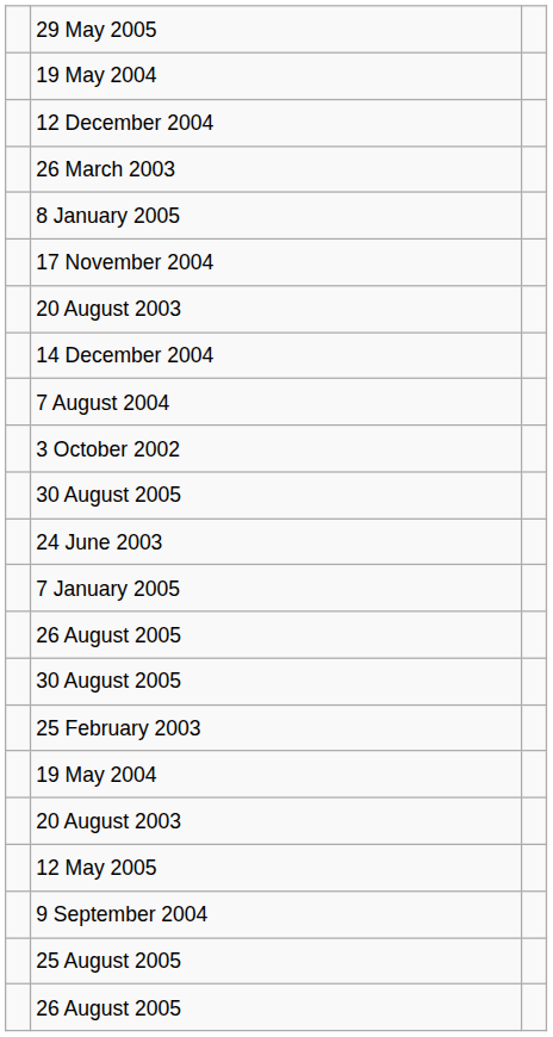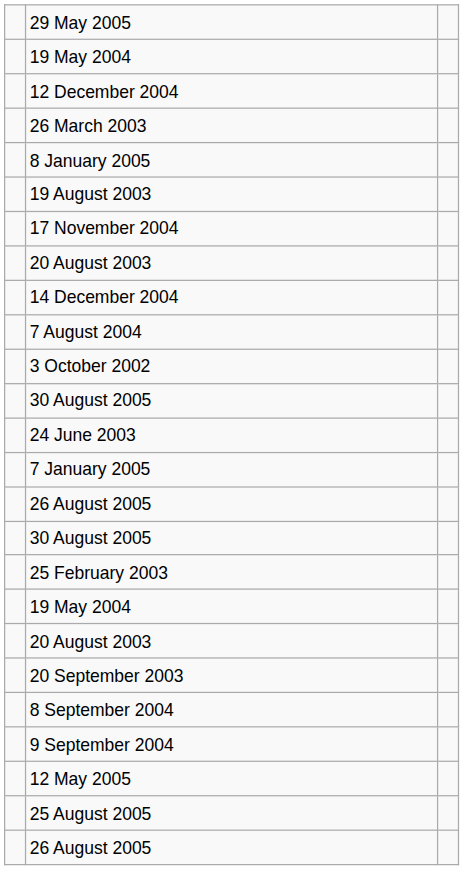+ row: 19 August 2003
+ row: 20 September 2003
+ row: 8 September 2004
rows swapped: 9 September 2004 <-> 12 May 2005
